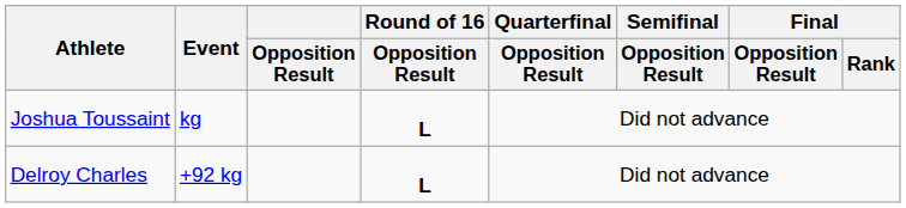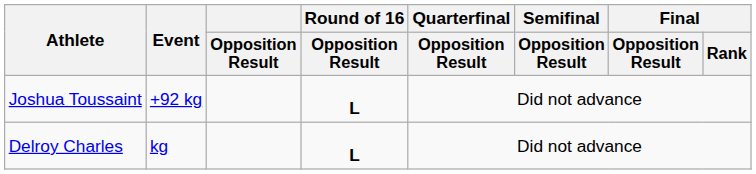Joshua Toussaint | Event: kg -> +92 kg
Delroy Charles | Event: +92 kg -> kg
